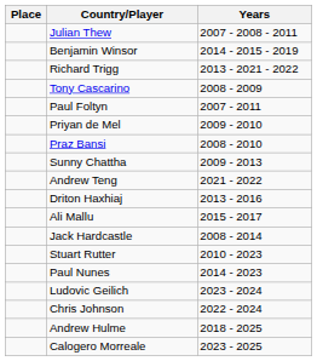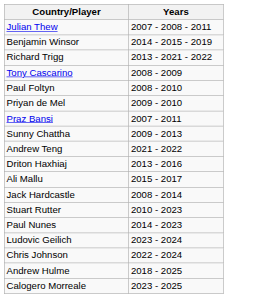- column: Place
Paul Foltyn | Years: 2007 - 2011 -> 2008 - 2010
Praz Bansi | Years: 2008 - 2010 -> 2007 - 2011
